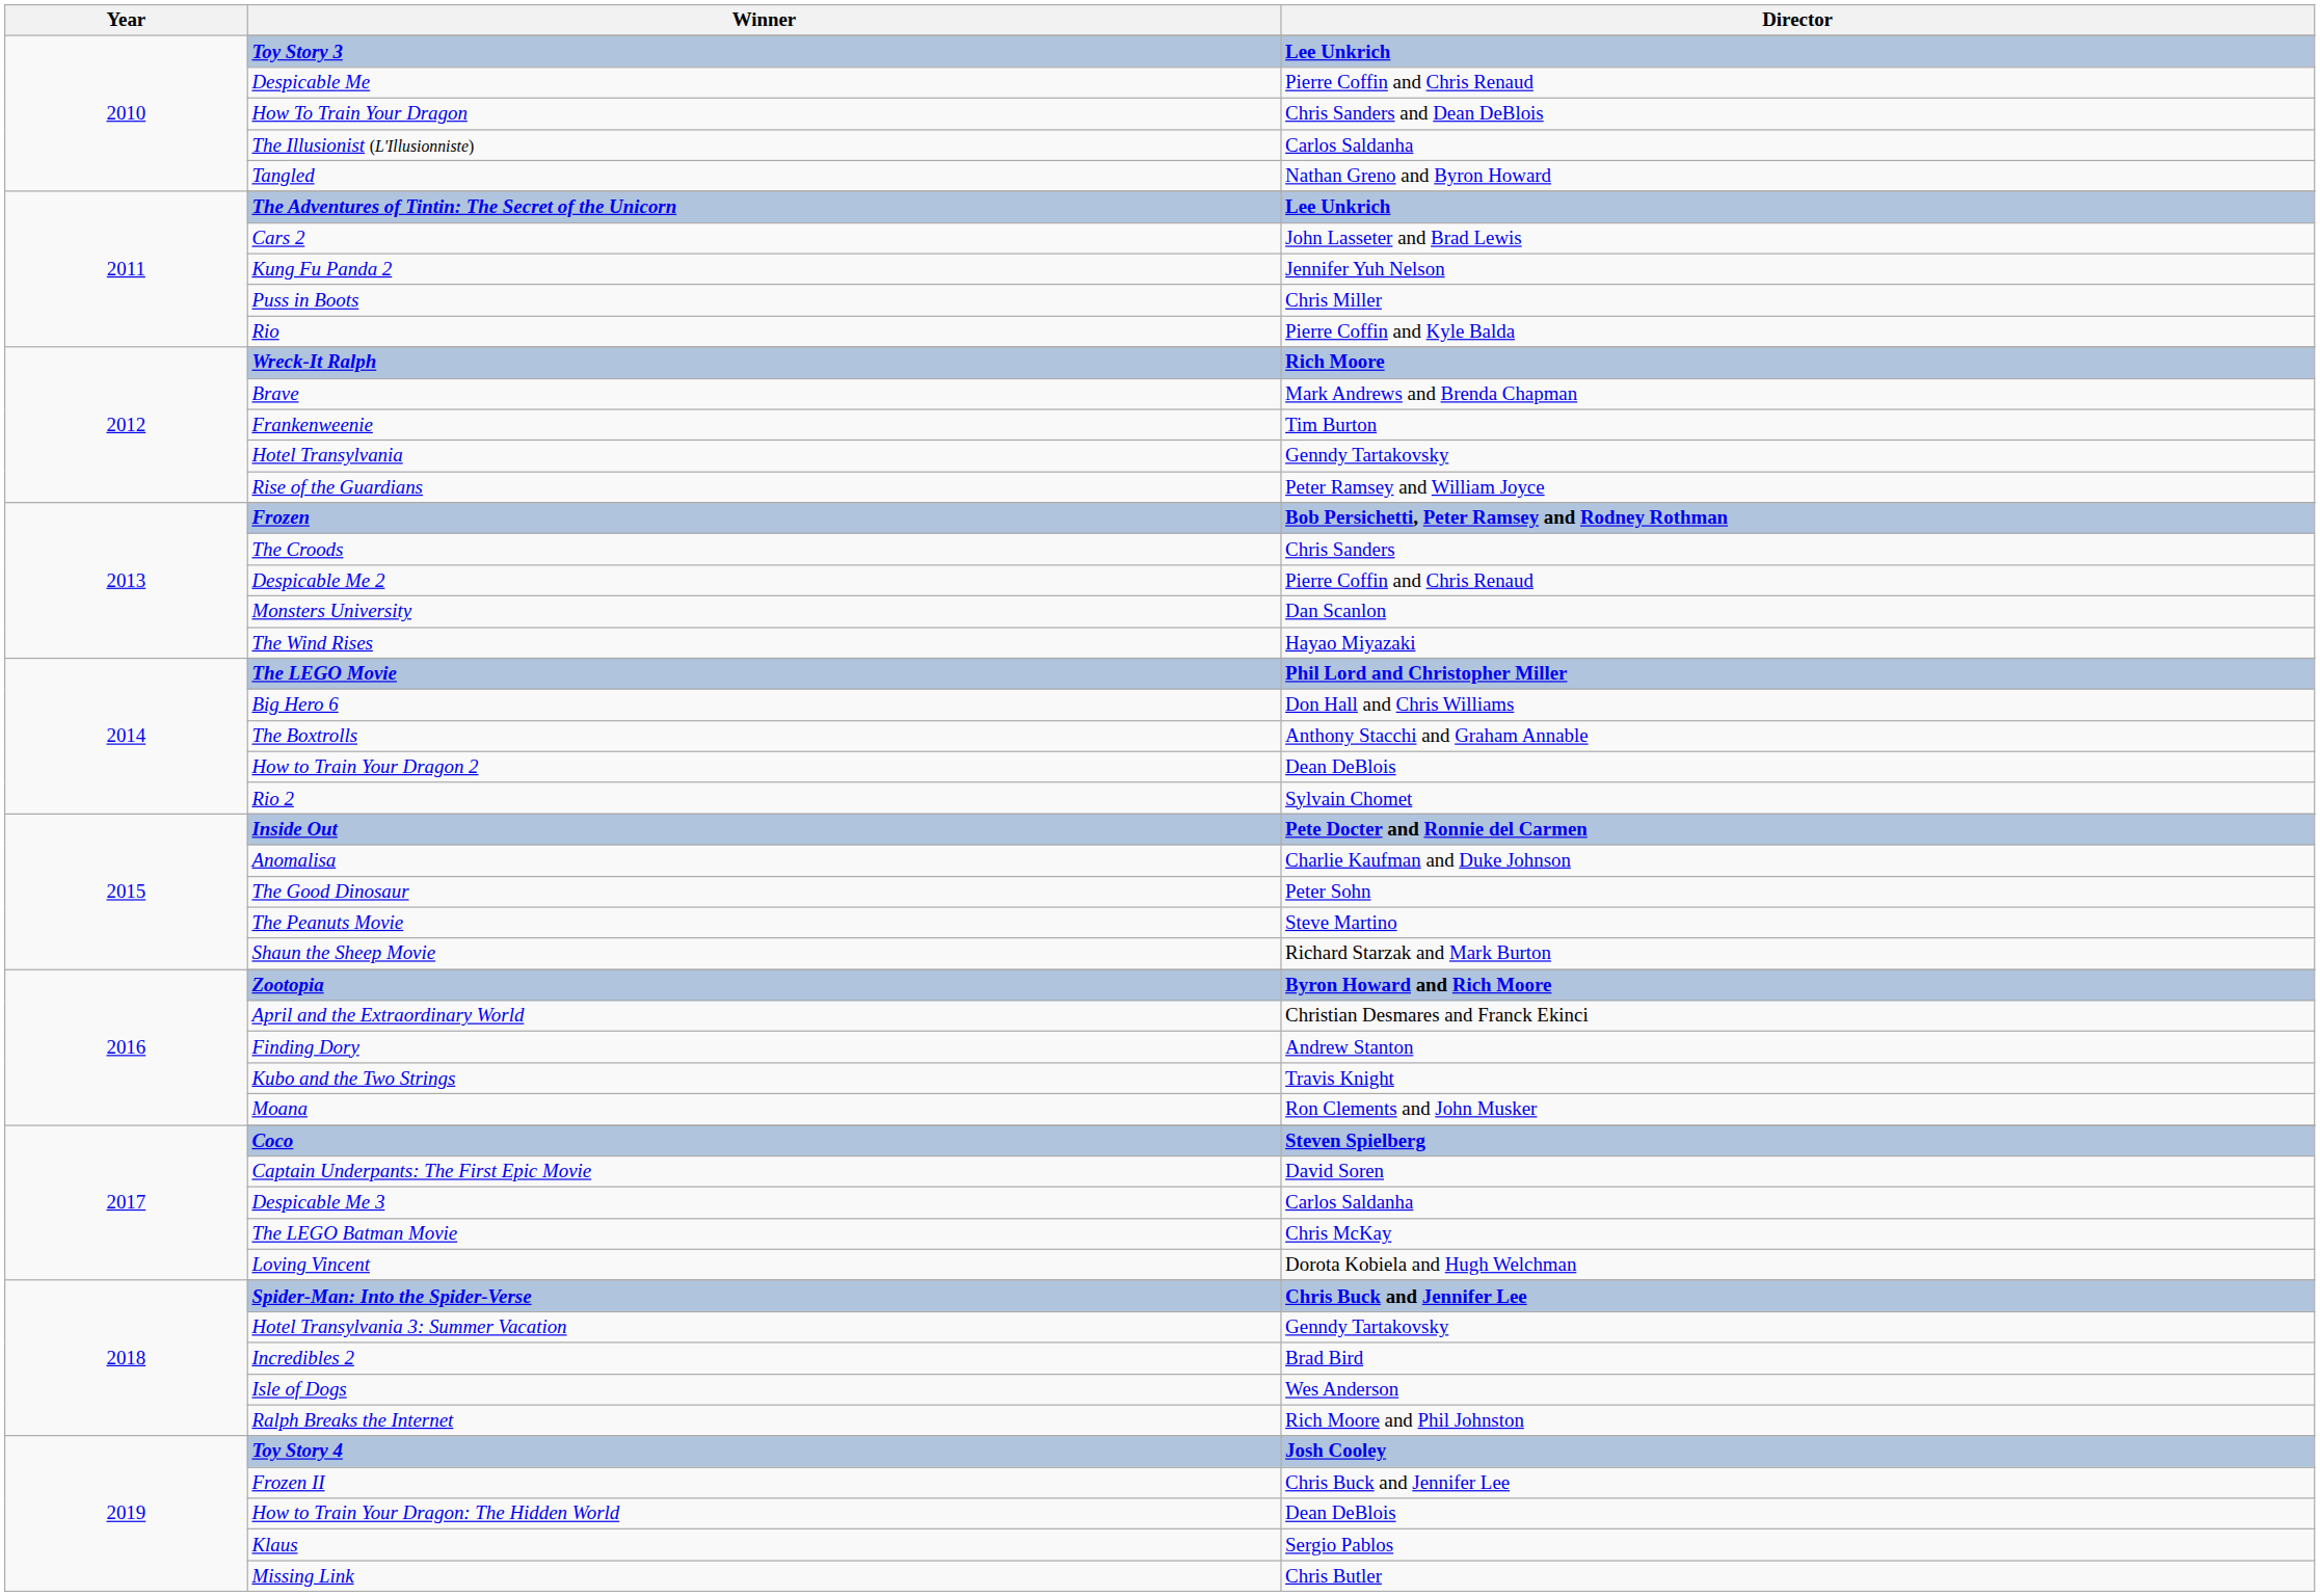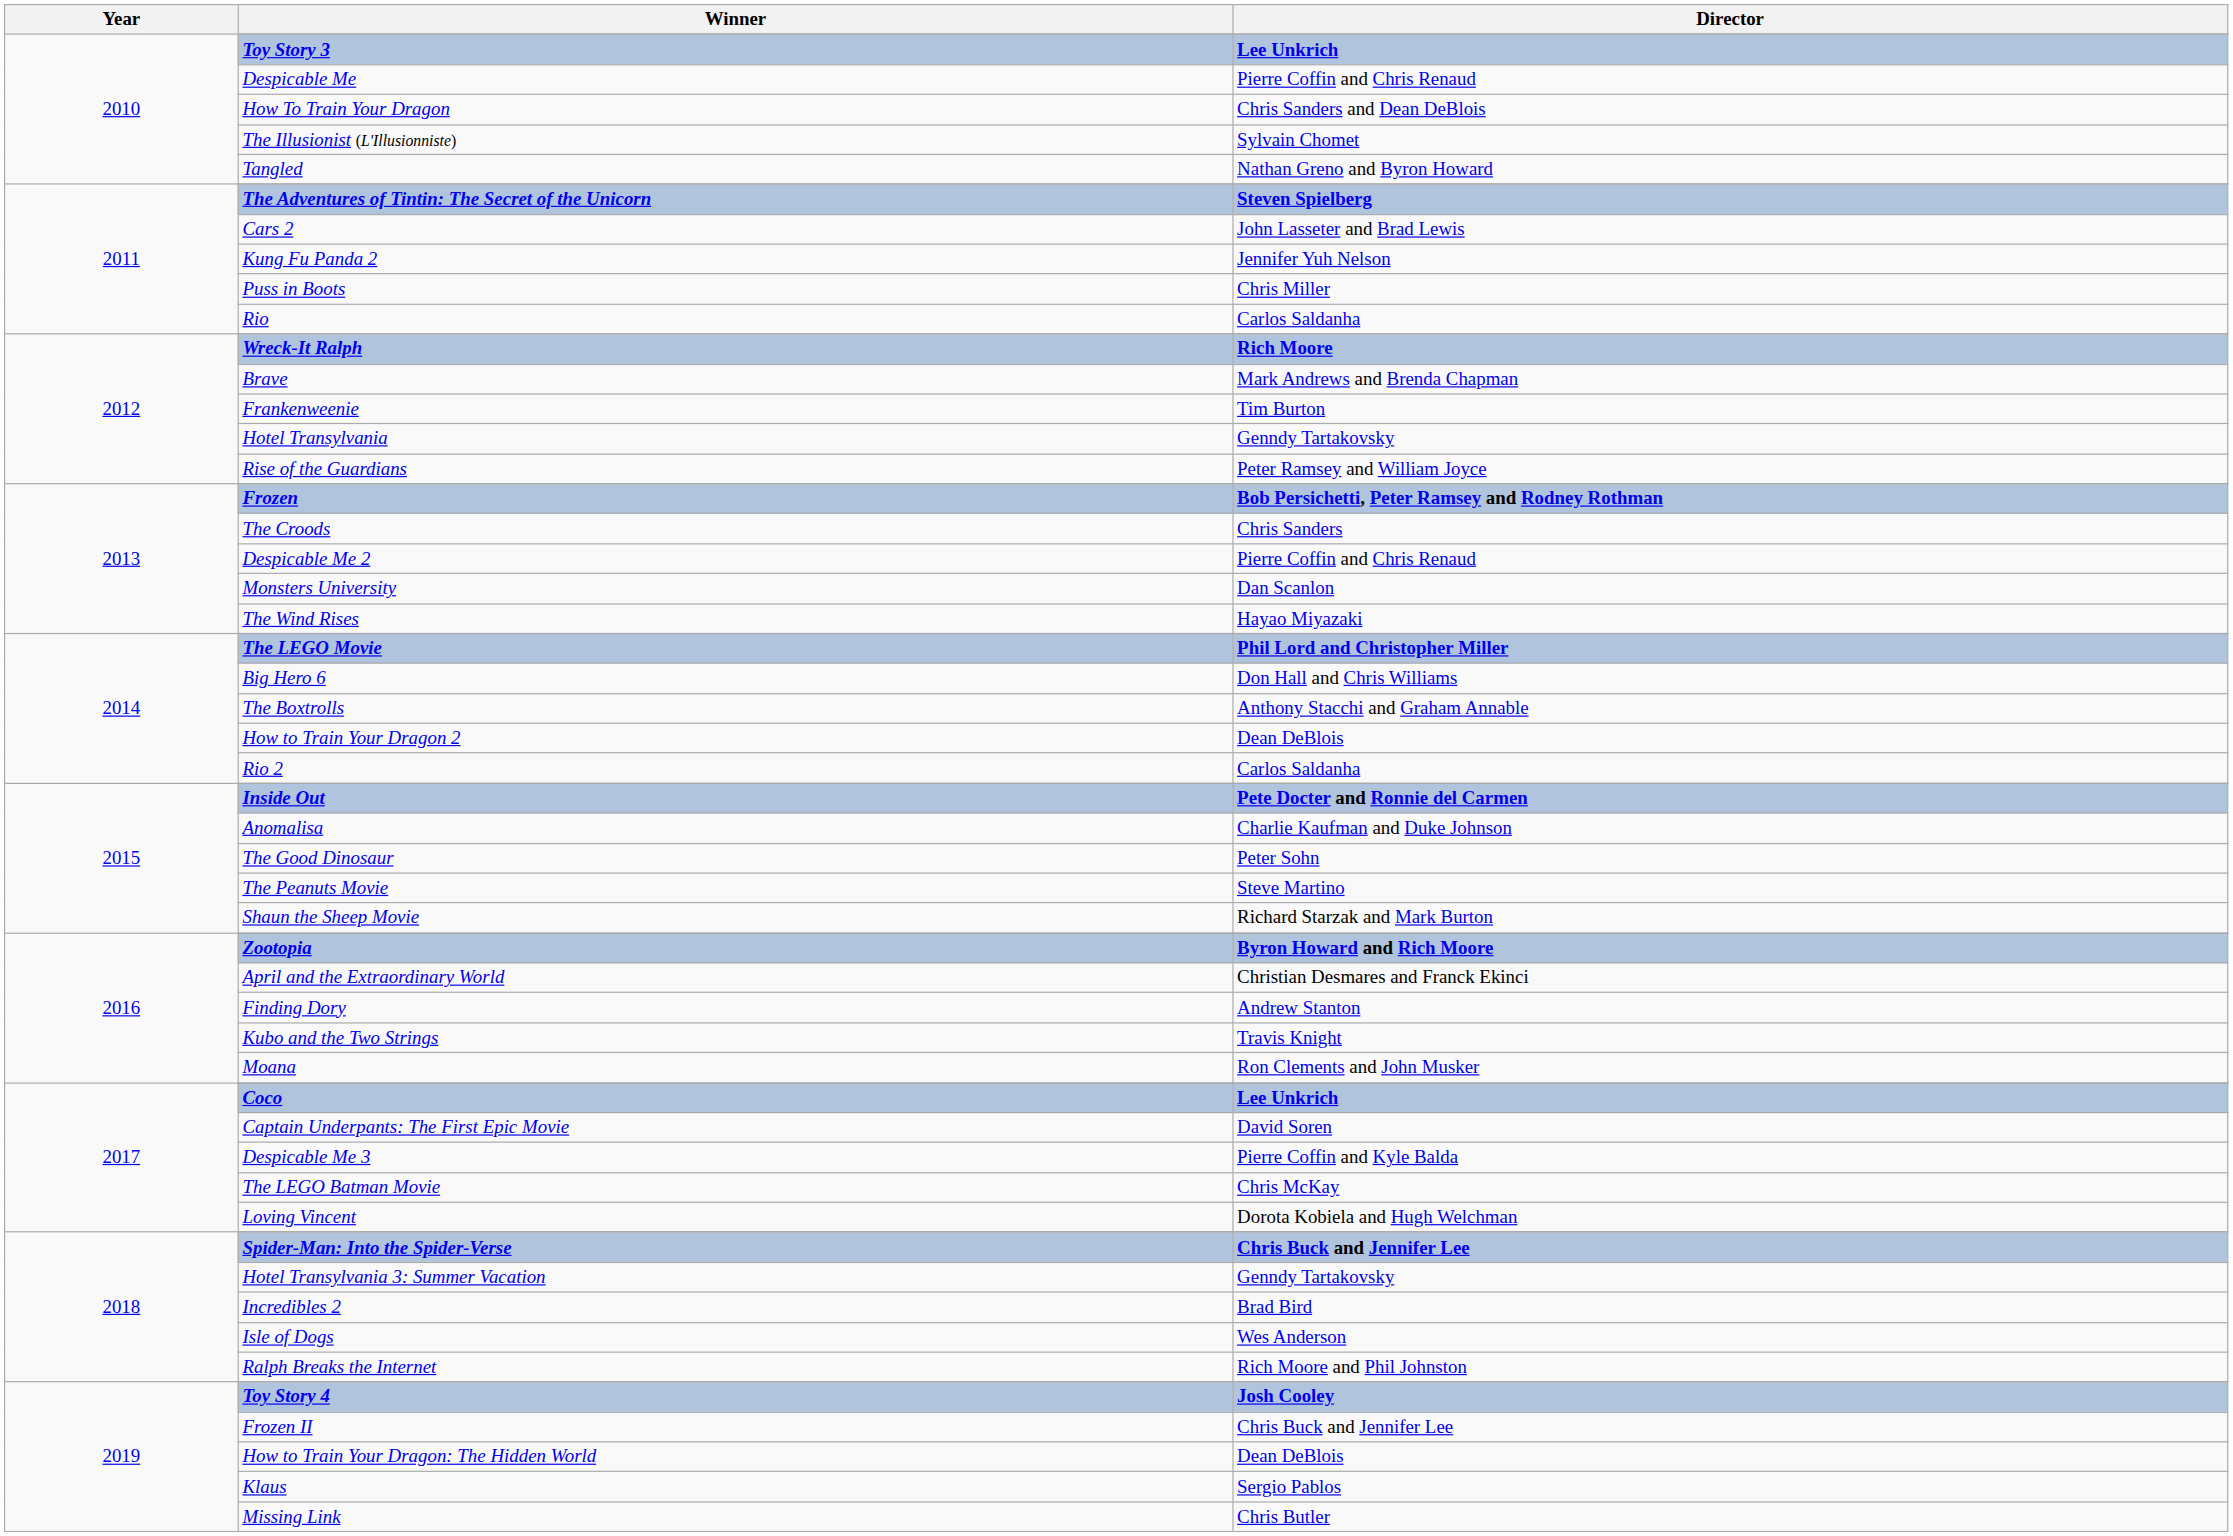The Illusionist (L'Illusionniste) | Director: Carlos Saldanha -> Sylvain Chomet
The Adventures of Tintin: The Secret of the Unicorn | Director: Lee Unkrich -> Steven Spielberg
Rio | Director: Pierre Coffin and Kyle Balda -> Carlos Saldanha
Rio 2 | Director: Sylvain Chomet -> Carlos Saldanha
Coco | Director: Steven Spielberg -> Lee Unkrich
Despicable Me 3 | Director: Carlos Saldanha -> Pierre Coffin and Kyle Balda
